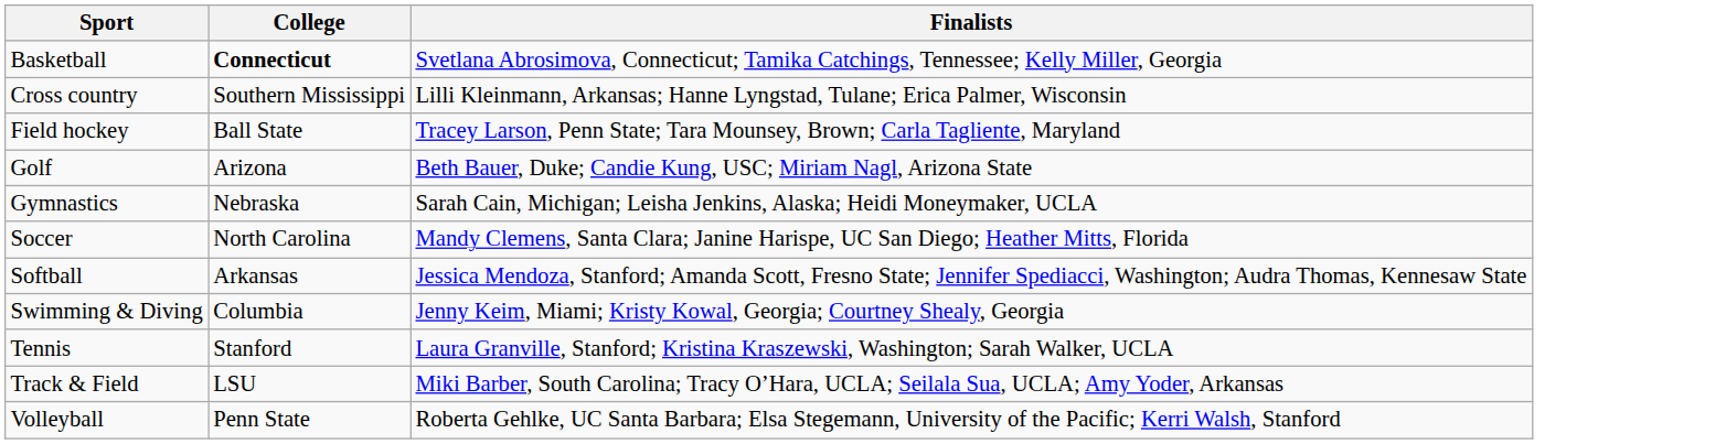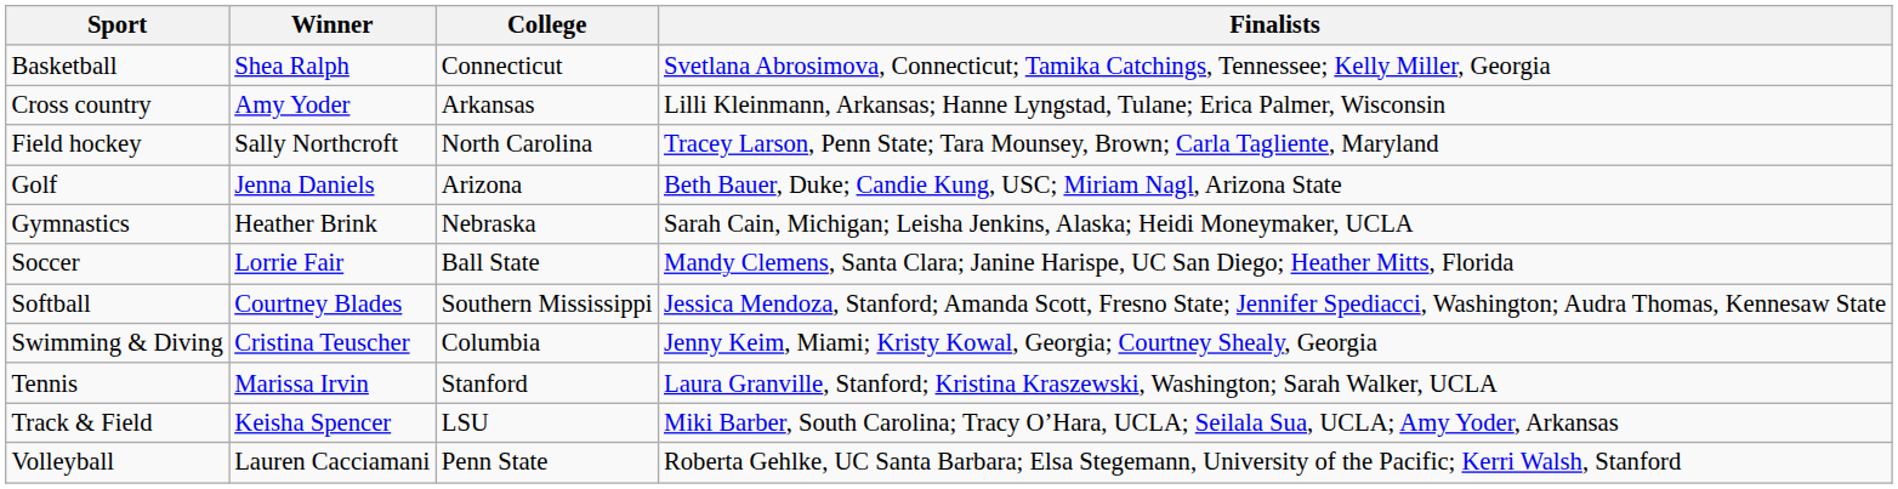+ column: Winner | Shea Ralph | Amy Yoder | Sally Northcroft | Jenna Daniels | Heather Brink | Lorrie Fair | Courtney Blades | Cristina Teuscher | Marissa Irvin | Keisha Spencer | Lauren Cacciamani
Basketball | College: bold -> normal
Cross country | College: Southern Mississippi -> Arkansas
Field hockey | College: Ball State -> North Carolina
Soccer | College: North Carolina -> Ball State
Softball | College: Arkansas -> Southern Mississippi
